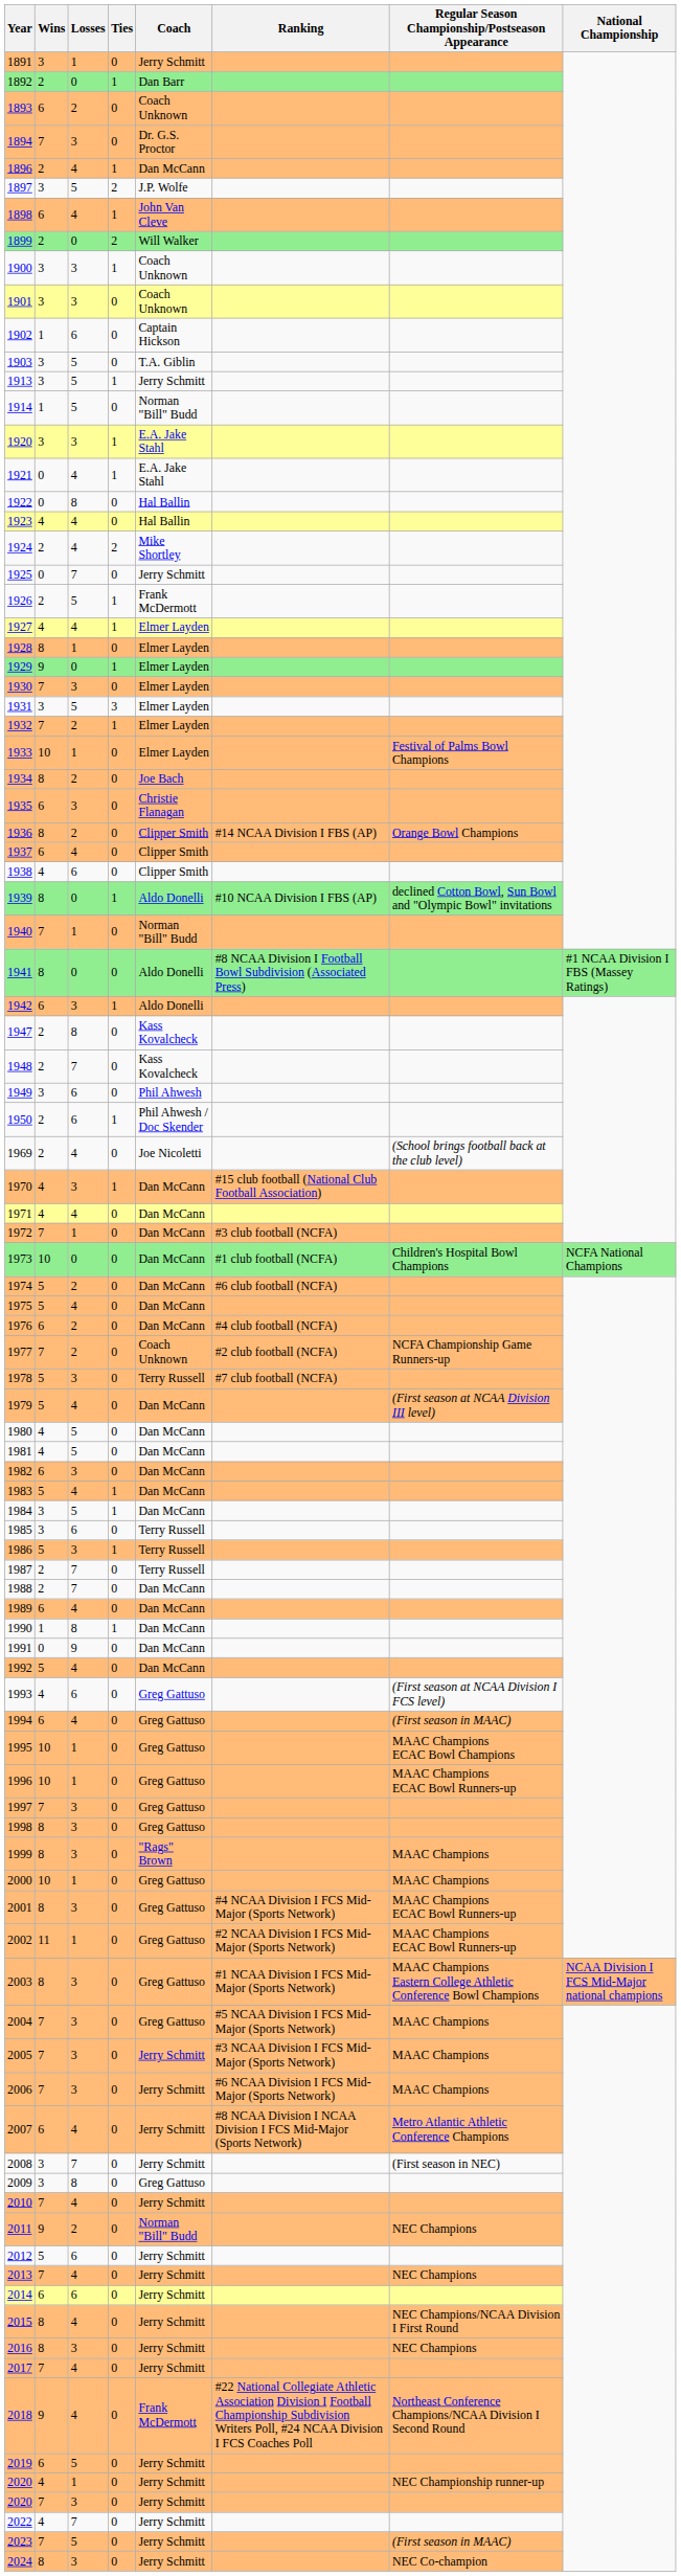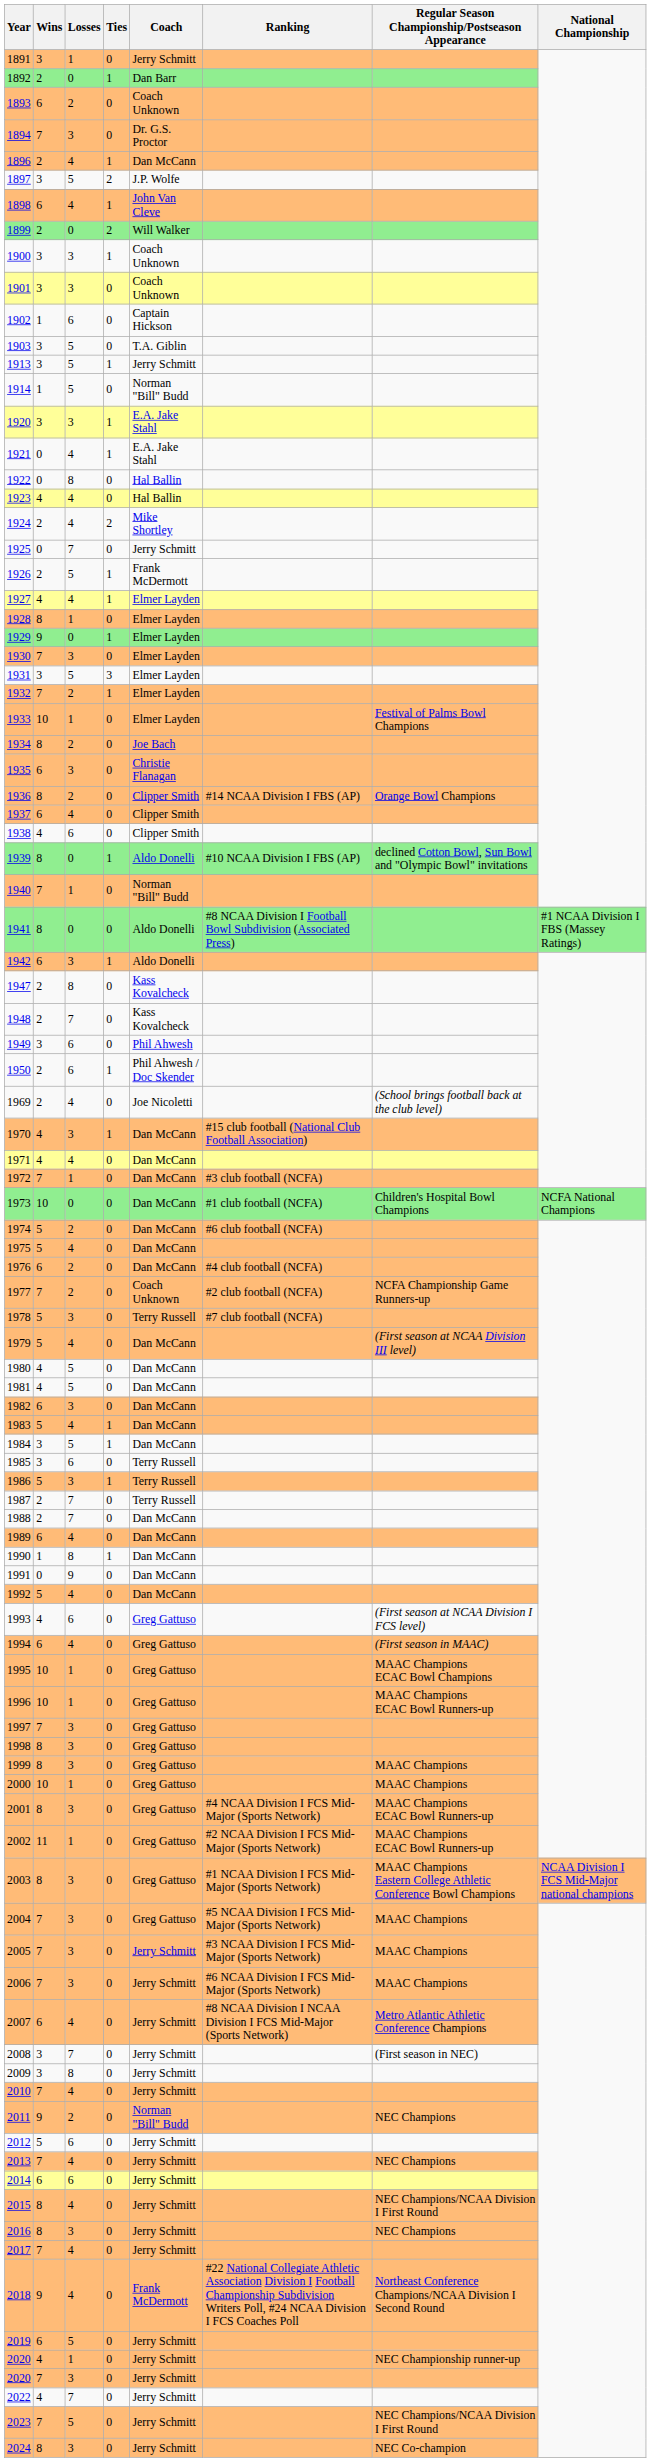1999 | Coach: "Rags" Brown -> Greg Gattuso
2009 | Coach: Greg Gattuso -> Jerry Schmitt
2023 | Regular Season Championship/Postseason Appearance: (First season in MAAC) -> NEC Champions/NCAA Division I First Round
